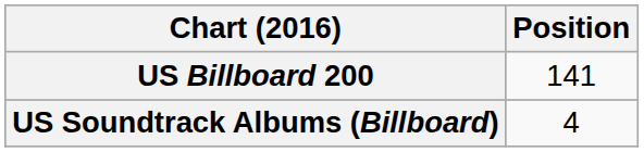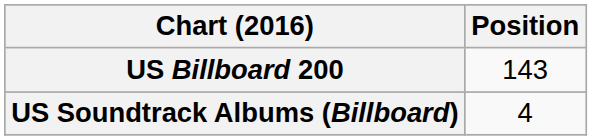US Billboard 200 | Position: 141 -> 143
